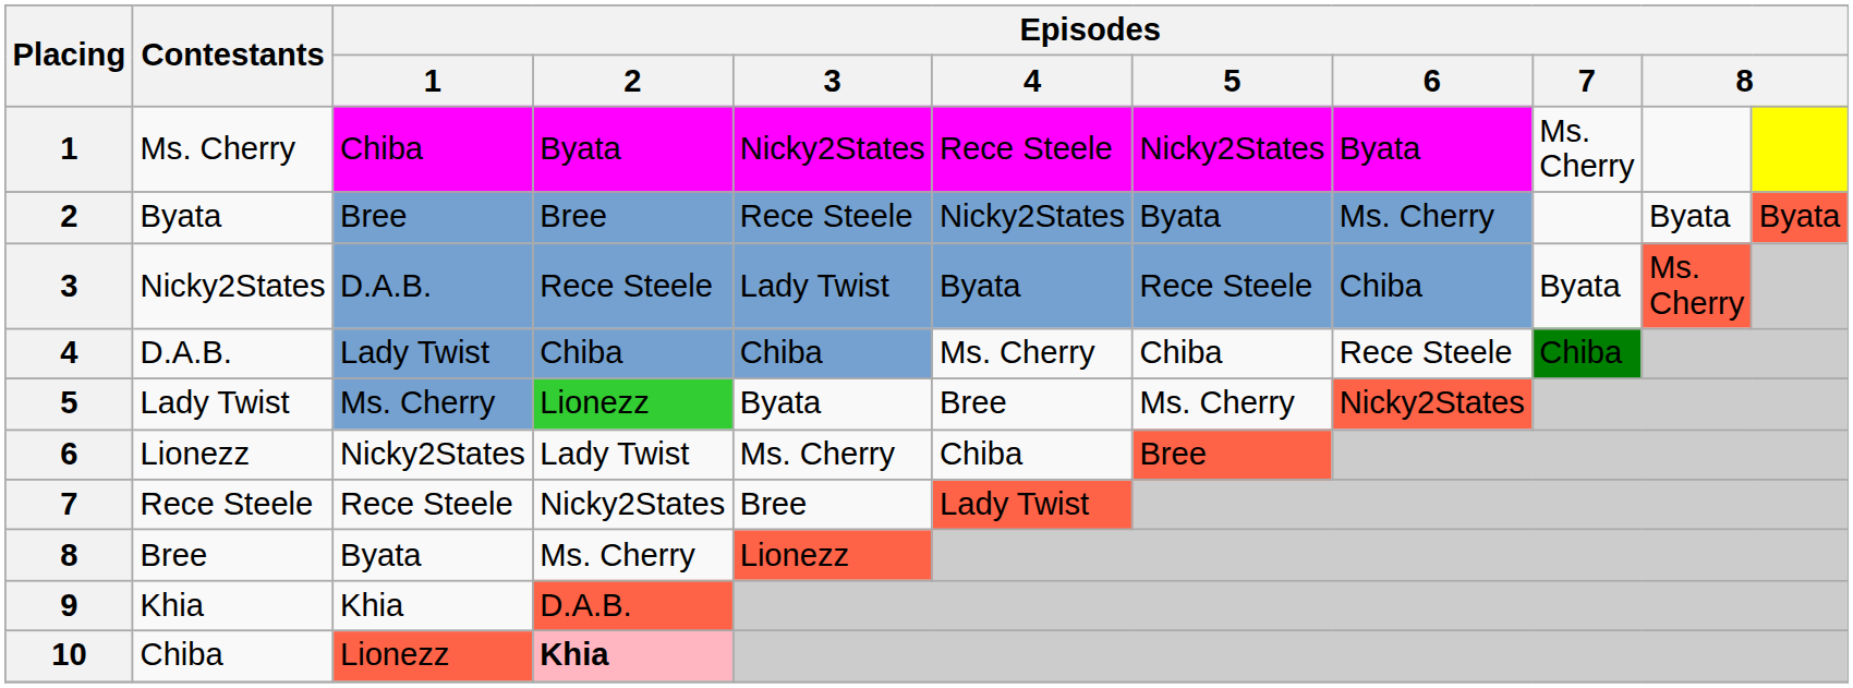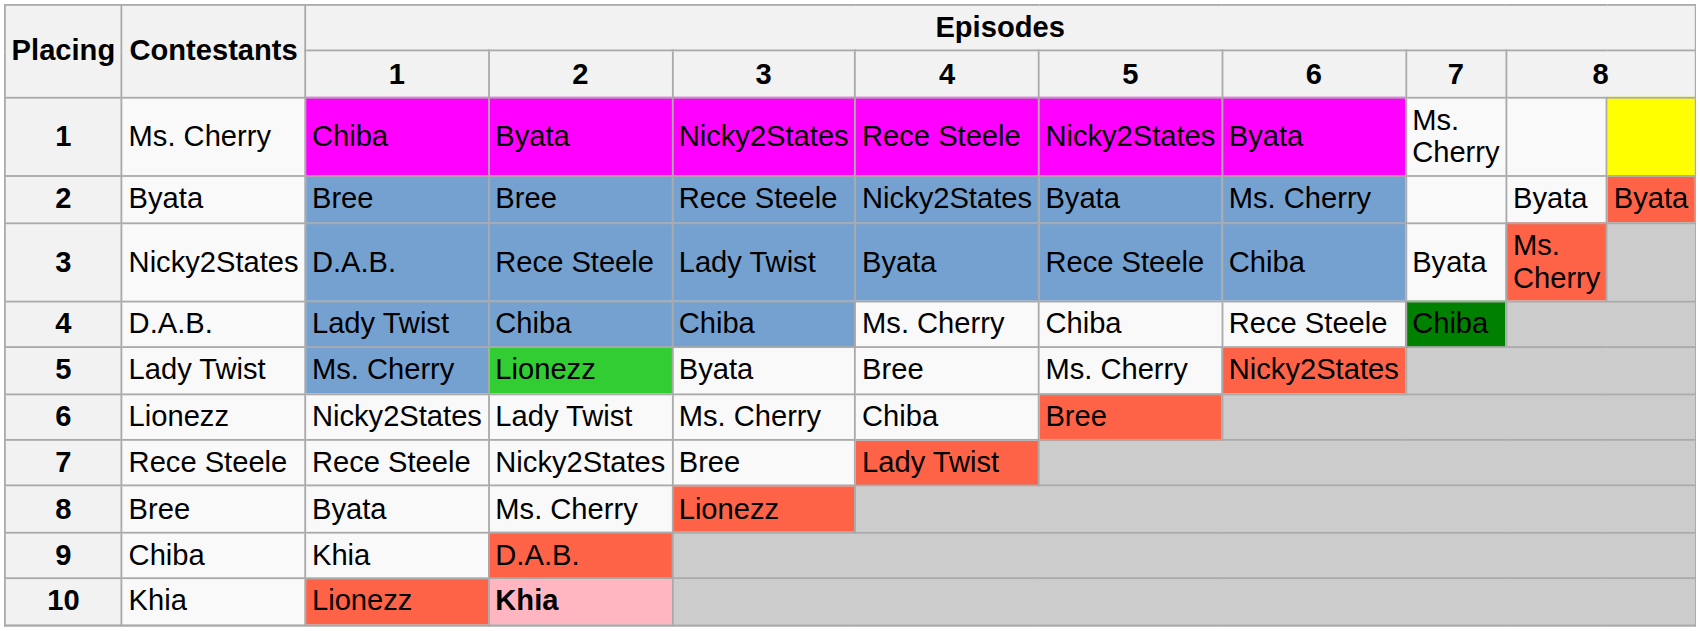9 | Contestants: Khia -> Chiba
10 | Contestants: Chiba -> Khia
